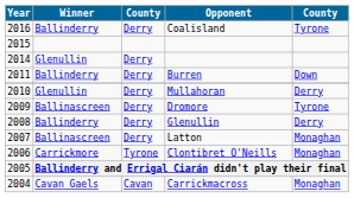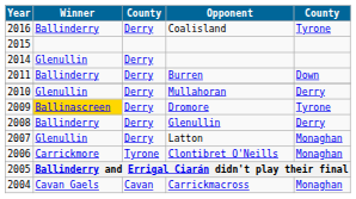Dromore | Winner: no background -> gold background
Latton | Winner: Ballinascreen -> Glenullin
